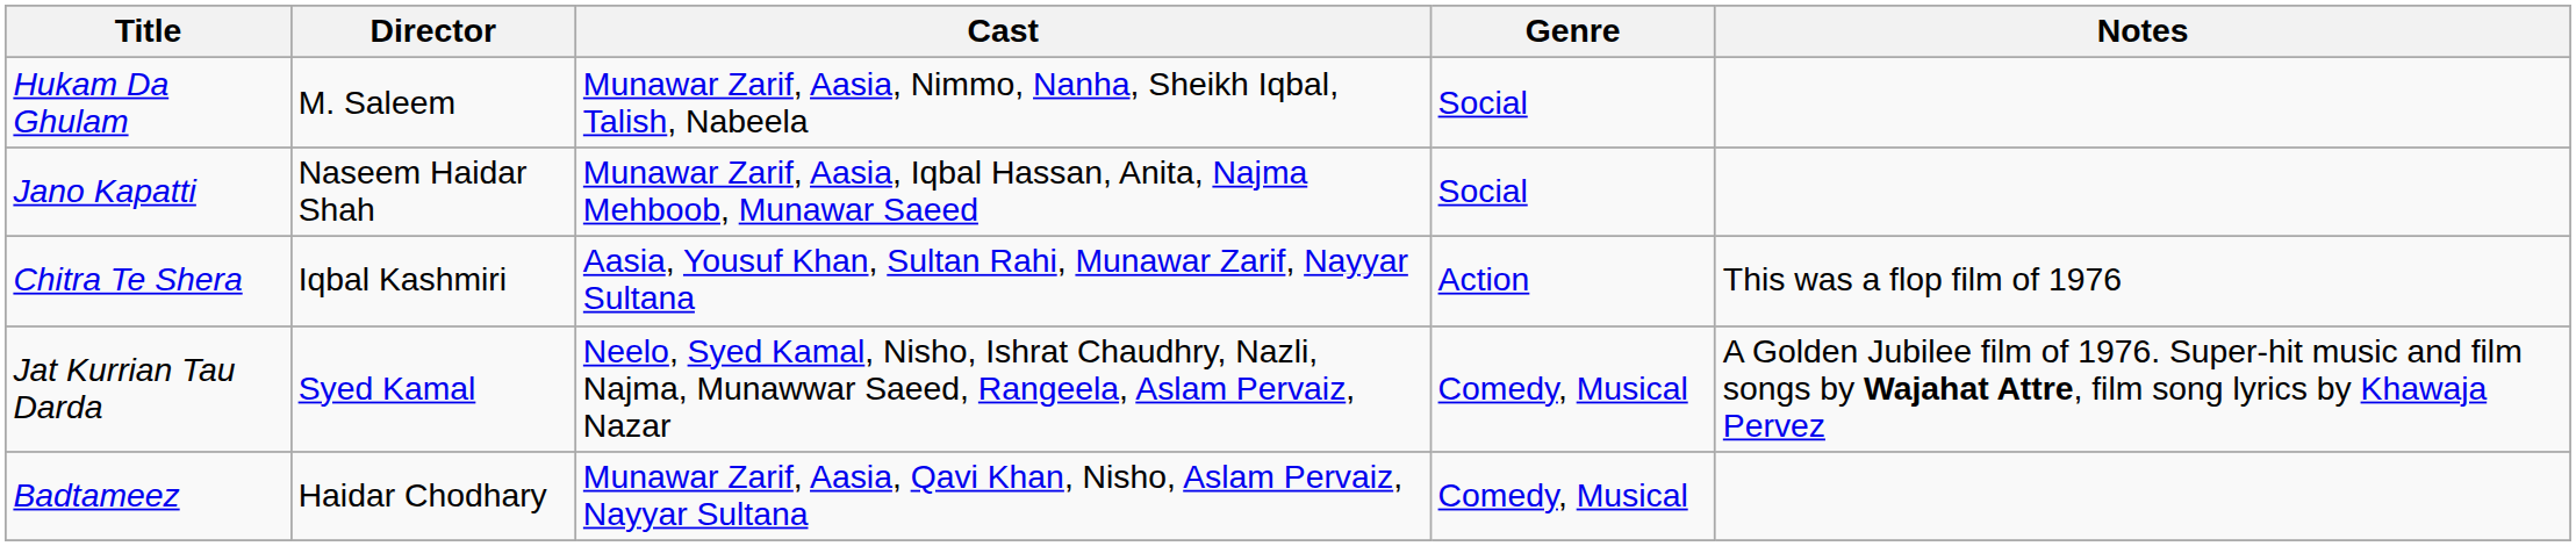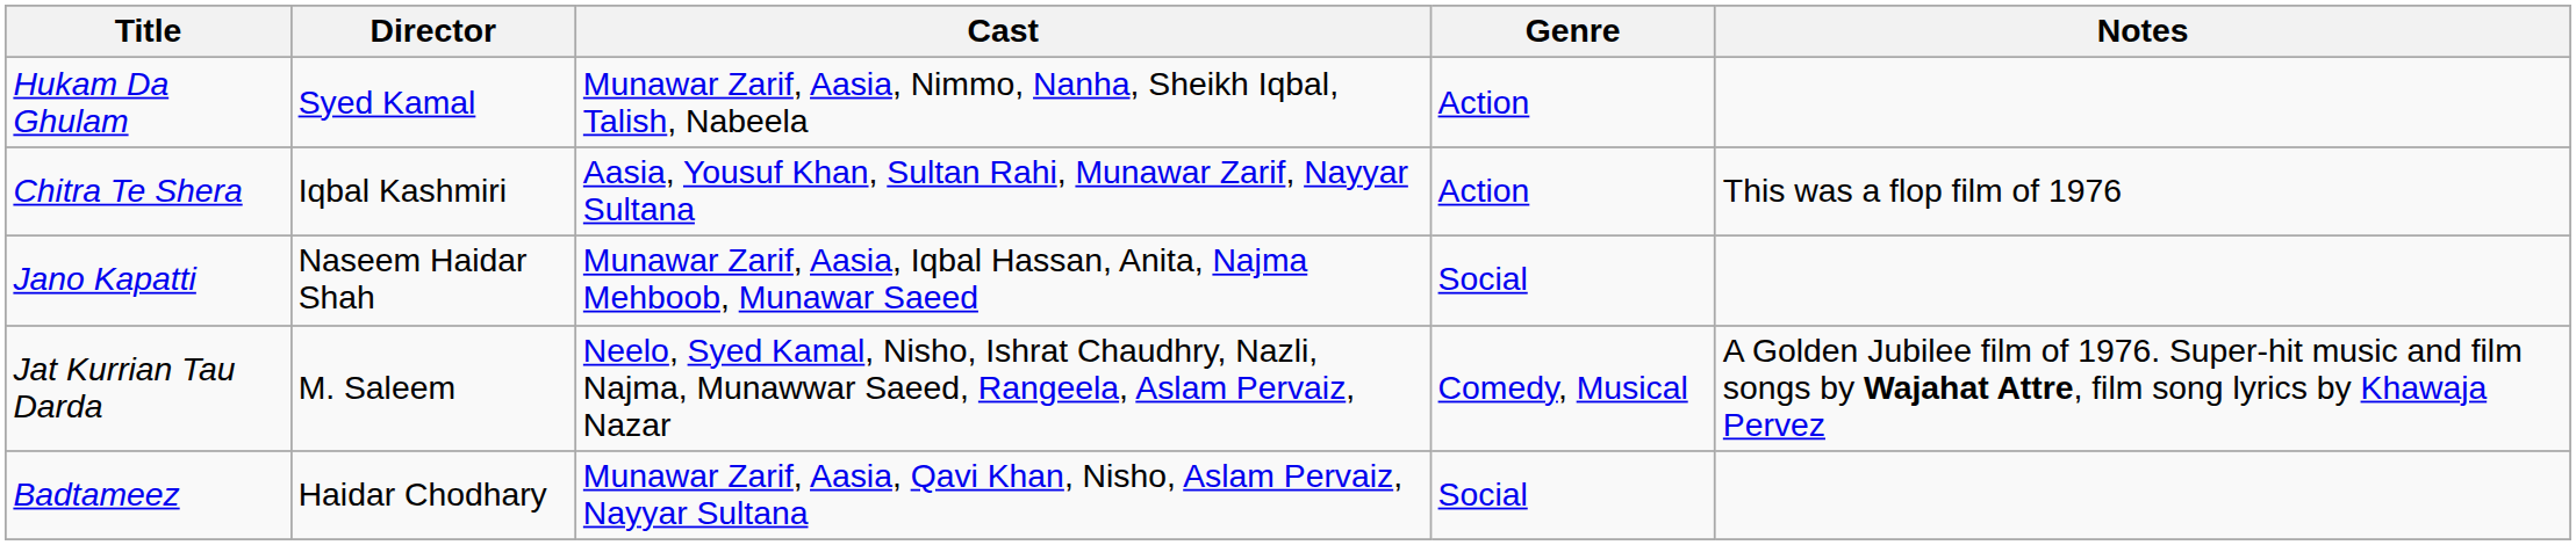Hukam Da Ghulam | Director: M. Saleem -> Syed Kamal
Hukam Da Ghulam | Genre: Social -> Action
rows swapped: Jano Kapatti <-> Chitra Te Shera
Jat Kurrian Tau Darda | Director: Syed Kamal -> M. Saleem
Badtameez | Genre: Comedy, Musical -> Social
